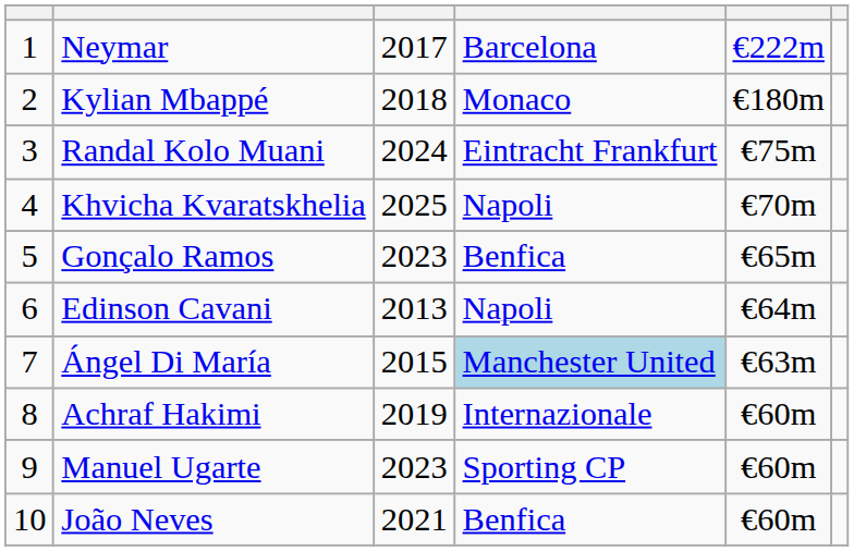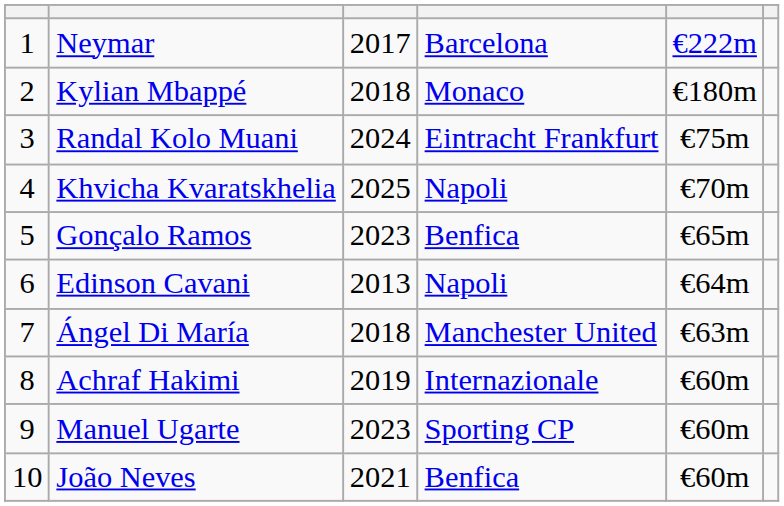Ángel Di María | column 3: 2015 -> 2018
Ángel Di María | column 4: lightblue background -> no background
